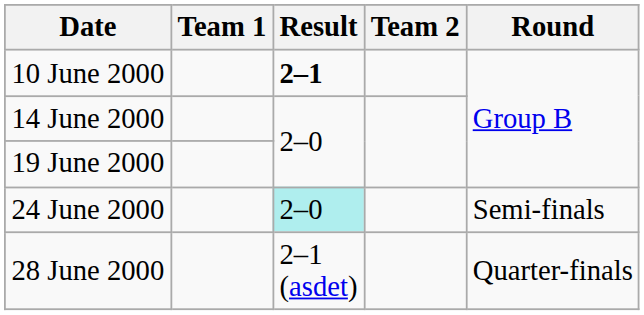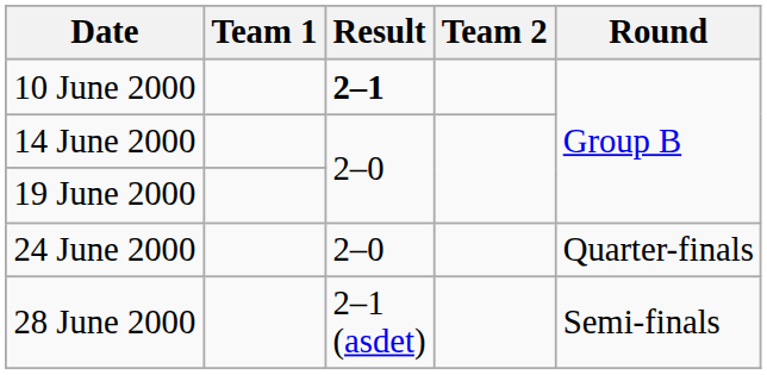24 June 2000 | Result: paleturquoise background -> no background
24 June 2000 | Round: Semi-finals -> Quarter-finals
28 June 2000 | Round: Quarter-finals -> Semi-finals
